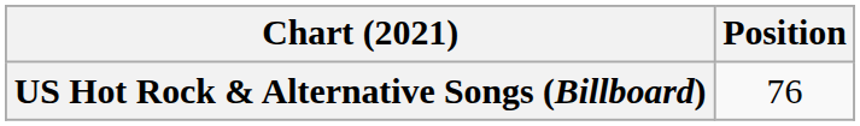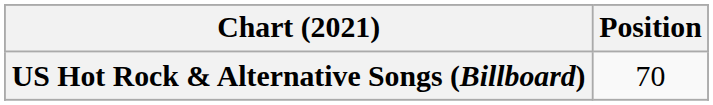US Hot Rock & Alternative Songs (Billboard) | Position: 76 -> 70
